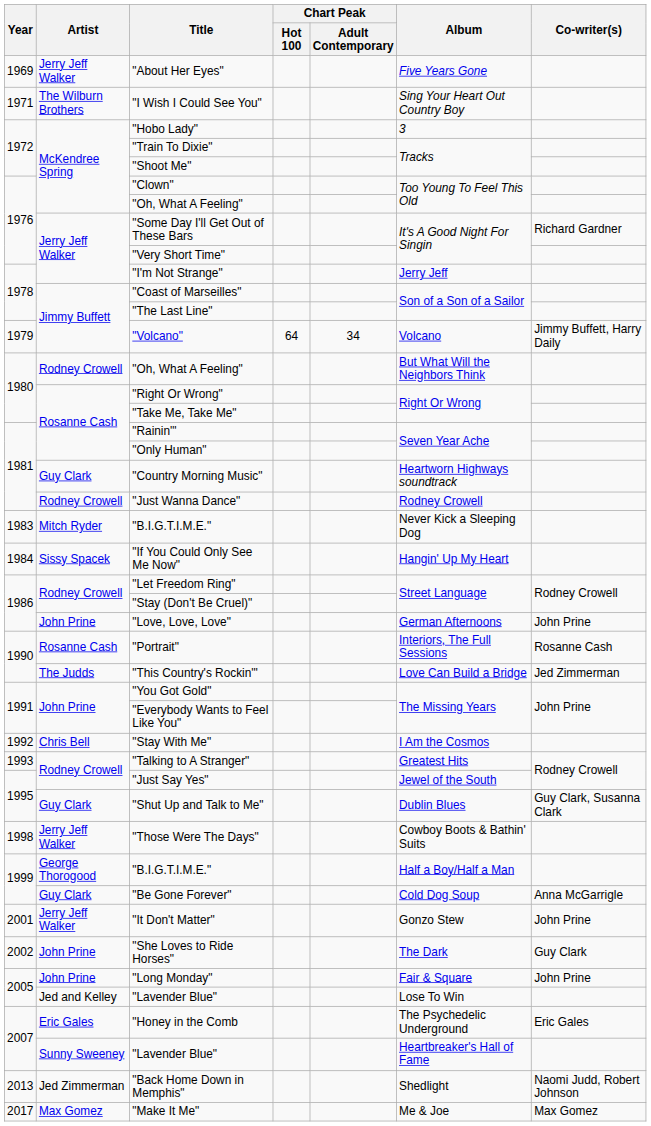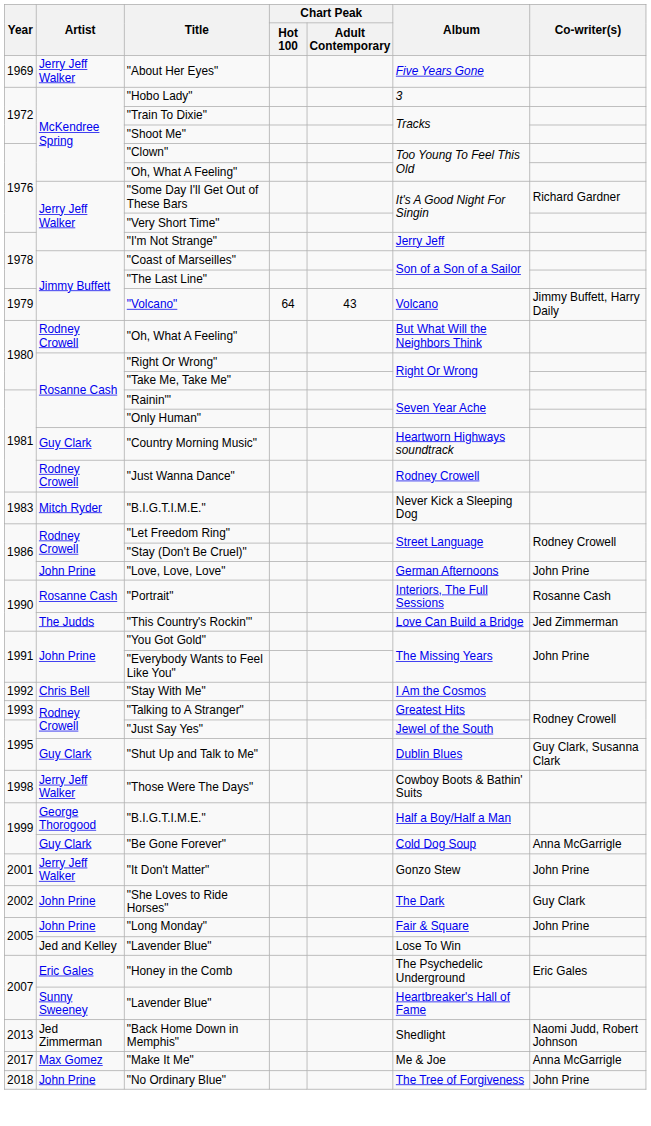- row: 1971 | The Wilburn Brothers | "I Wish I Could See You" | Sing Your Heart Out Country Boy
"Volcano" | Chart Peak / Adult Contemporary: 34 -> 43
- row: 1984 | Sissy Spacek | "If You Could Only See Me Now" | Hangin' Up My Heart
"Make It Me" | Co-writer(s): Max Gomez -> Anna McGarrigle
+ row: 2018 | John Prine | "No Ordinary Blue" | The Tree of Forgiveness | John Prine
